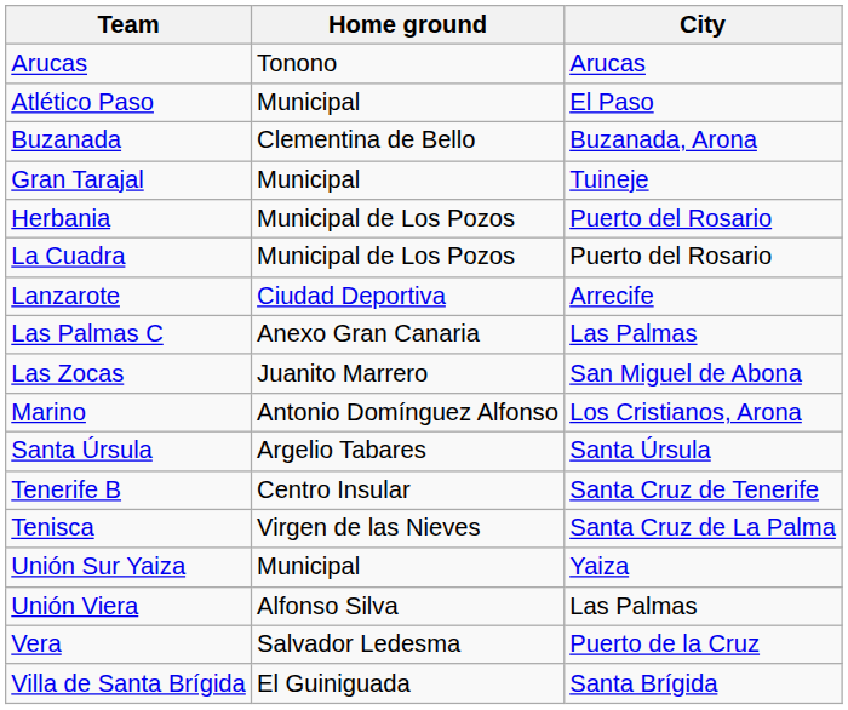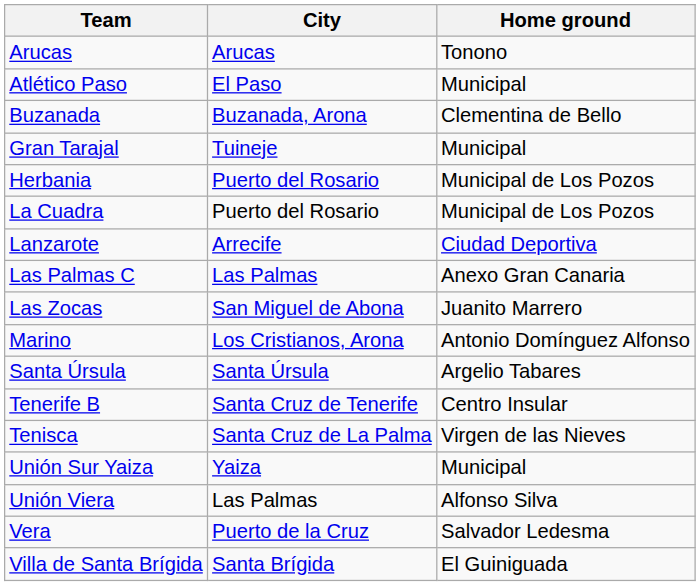columns swapped: City <-> Home ground
